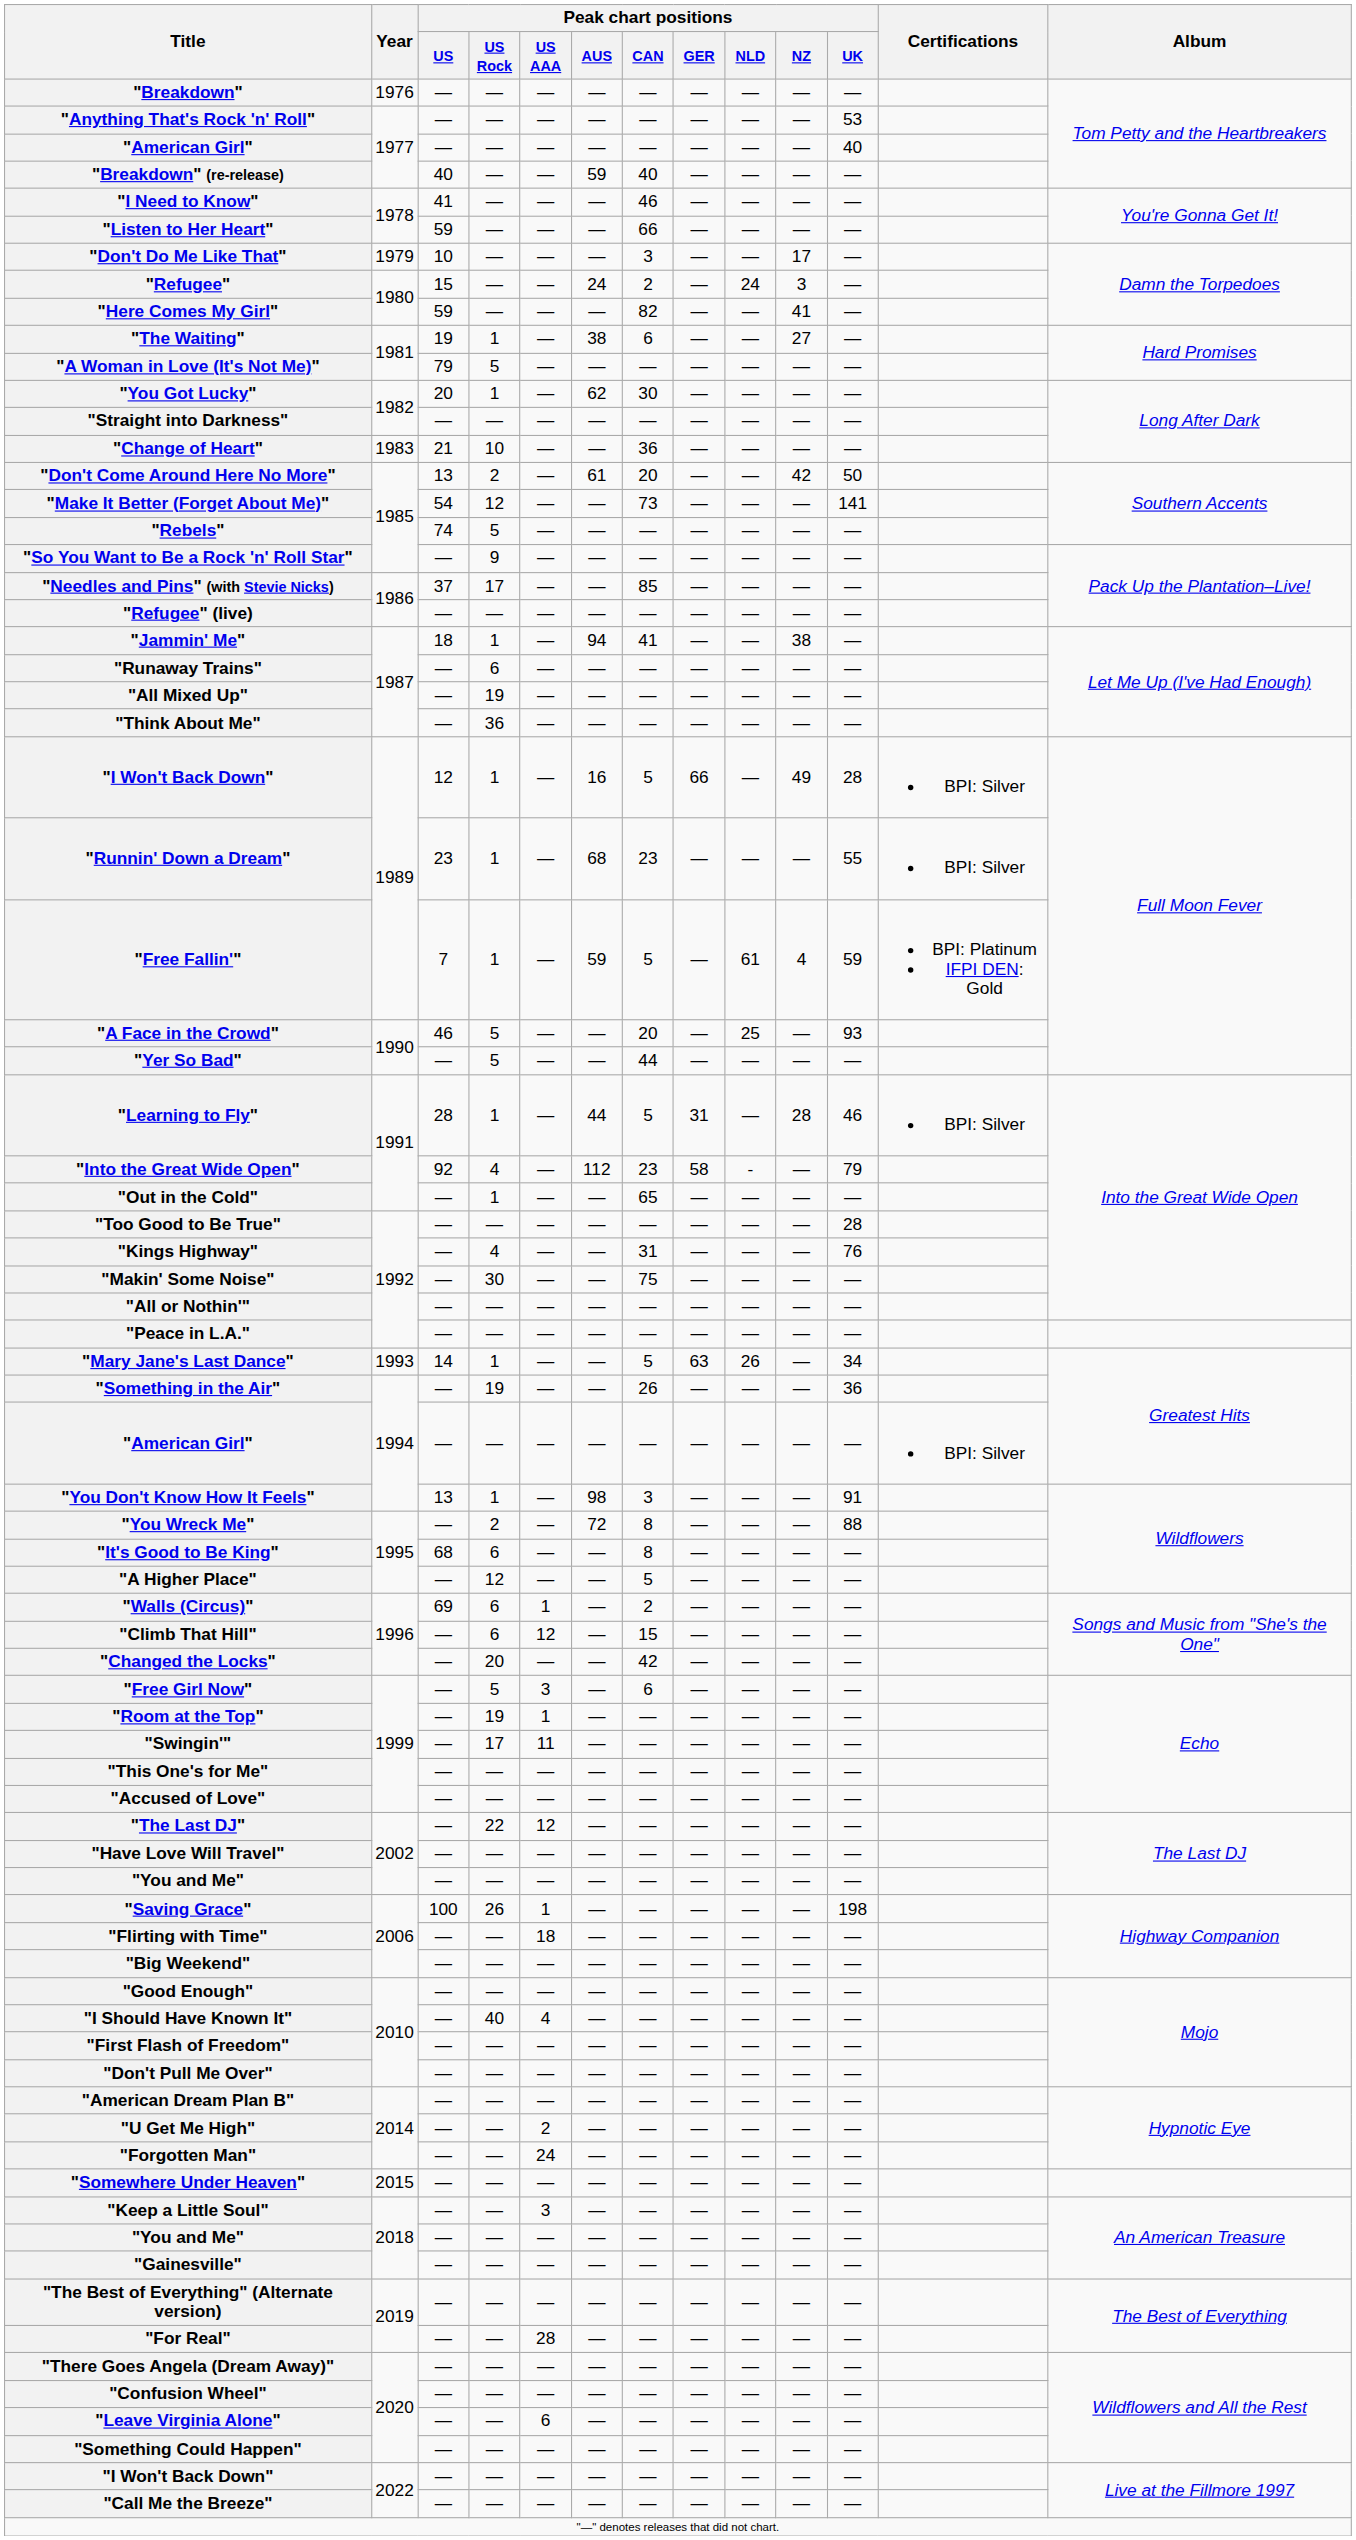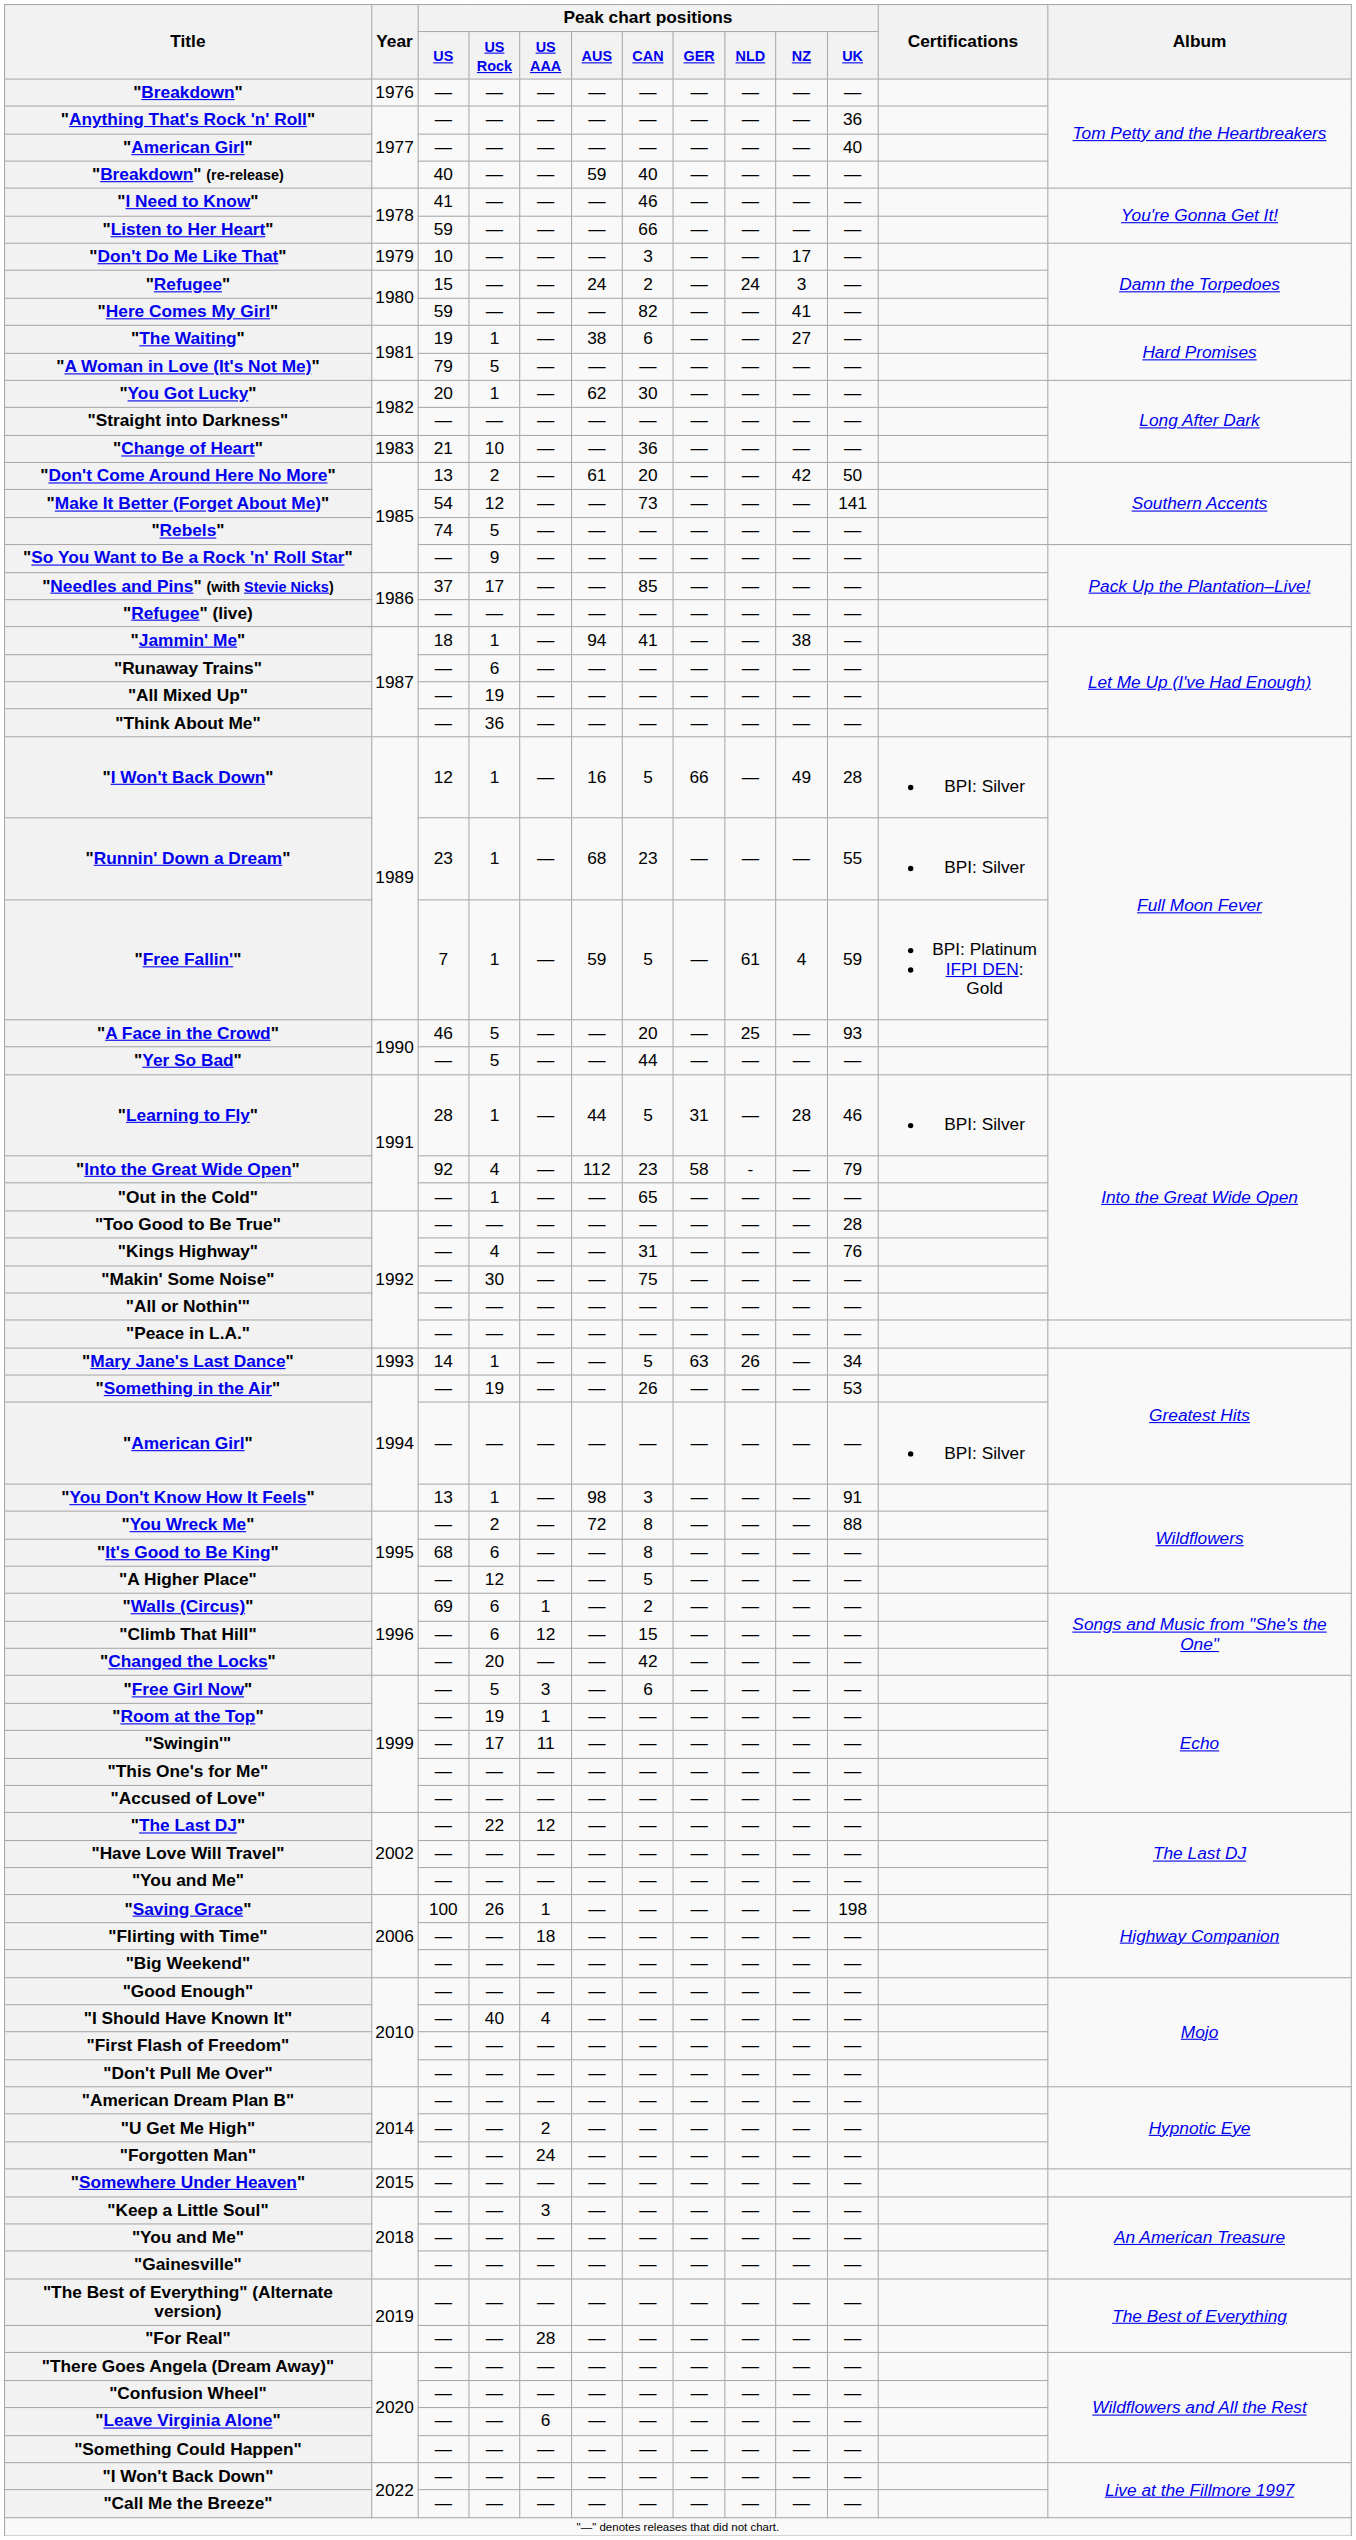"Anything That's Rock 'n' Roll" | Peak chart positions / UK: 53 -> 36
"Something in the Air" | Peak chart positions / UK: 36 -> 53
